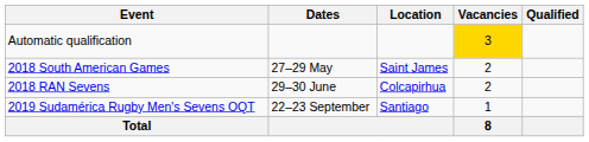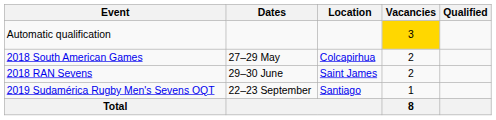2018 South American Games | Location: Saint James -> Colcapirhua
2018 RAN Sevens | Location: Colcapirhua -> Saint James
